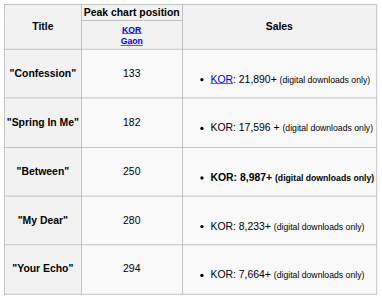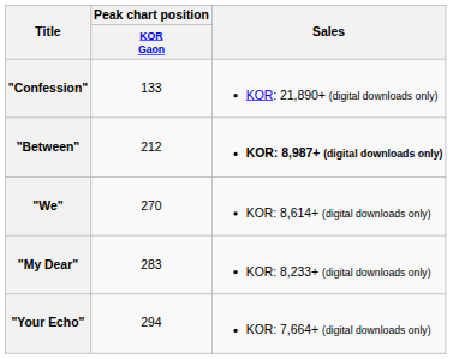- row: "Spring In Me" | 182 | KOR: 17,596 + (digital downloads only)
"Between" | Peak chart position / KOR Gaon: 250 -> 212
+ row: "We" | 270 | KOR: 8,614+ (digital downloads only)
"My Dear" | Peak chart position / KOR Gaon: 280 -> 283
